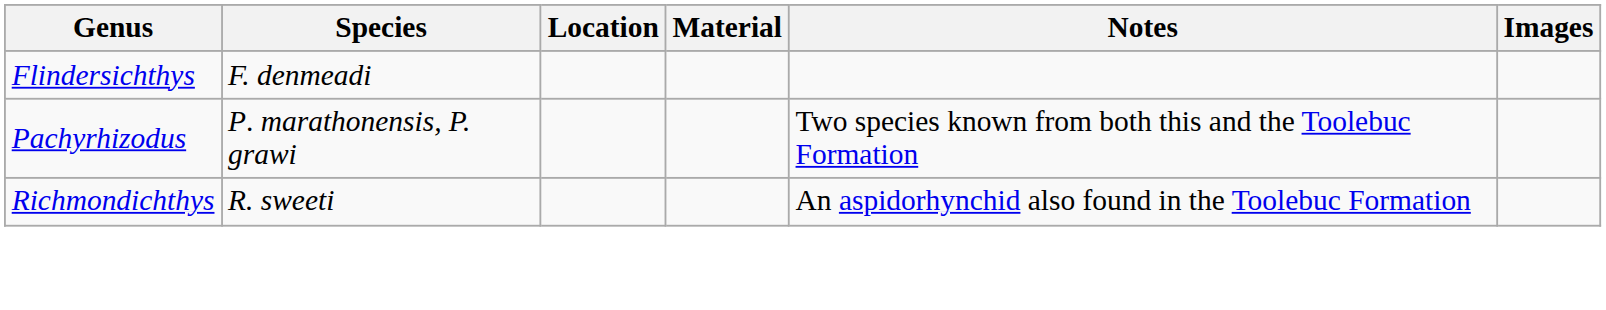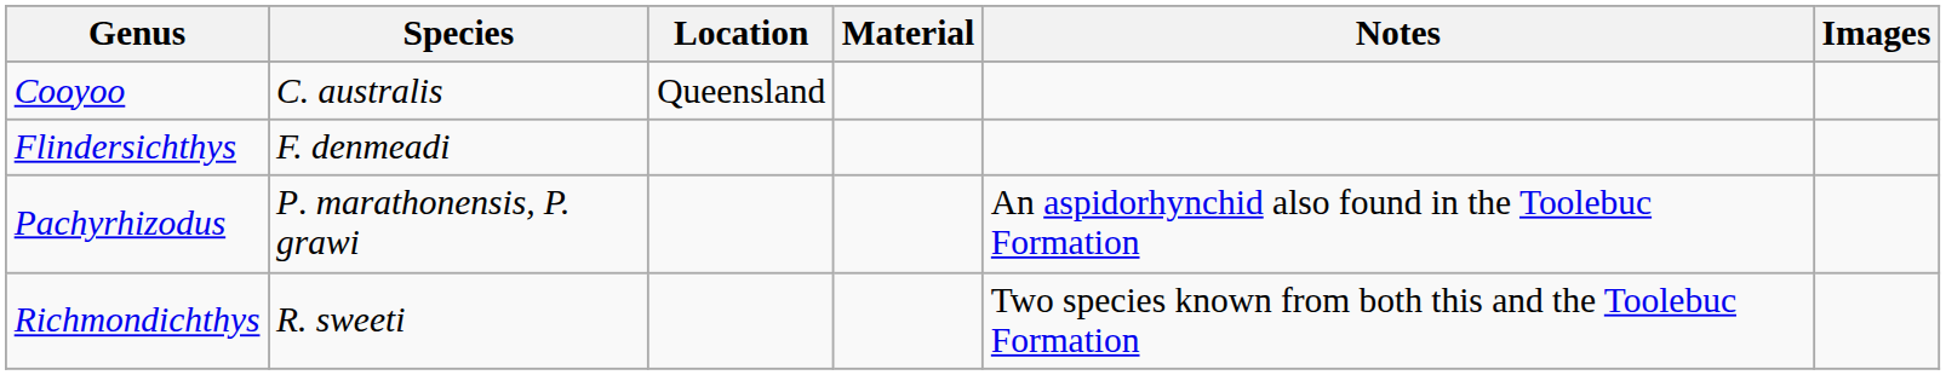+ row: Cooyoo | C. australis | Queensland
Pachyrhizodus | Notes: Two species known from both this and the Toolebuc Formation -> An aspidorhynchid also found in the Toolebuc Formation
Richmondichthys | Notes: An aspidorhynchid also found in the Toolebuc Formation -> Two species known from both this and the Toolebuc Formation
